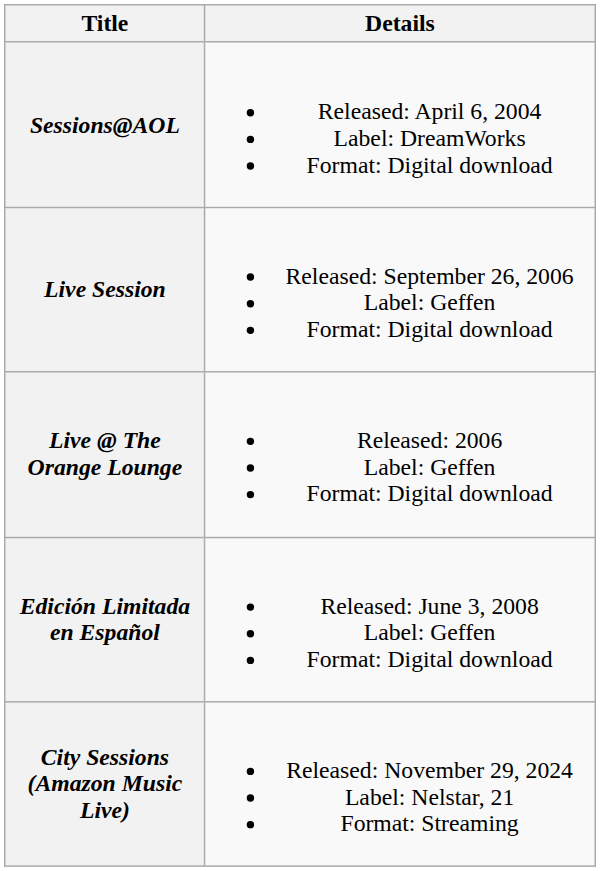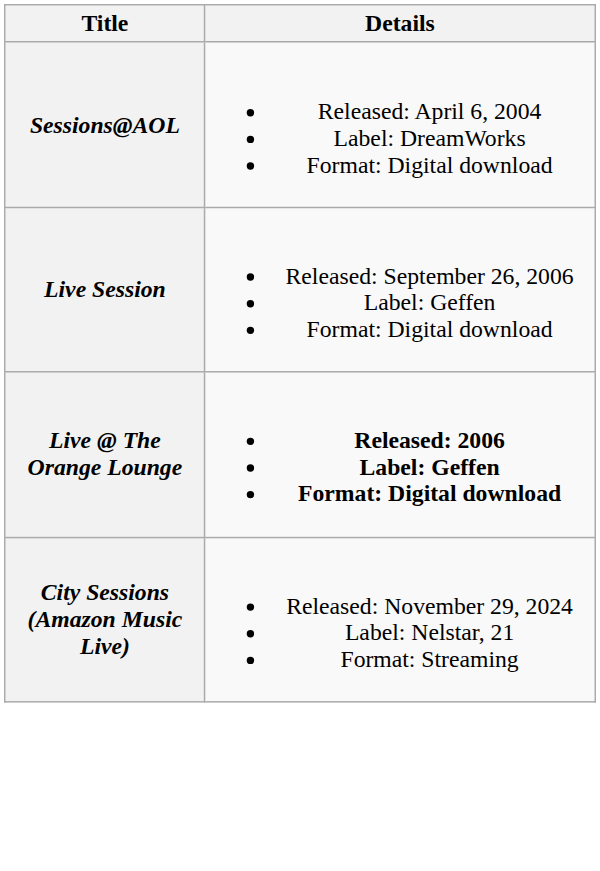Live @ The Orange Lounge | Details: normal -> bold
- row: Edición Limitada en Español | Released: June 3, 2008 Label: Geffen Format: Digital download
